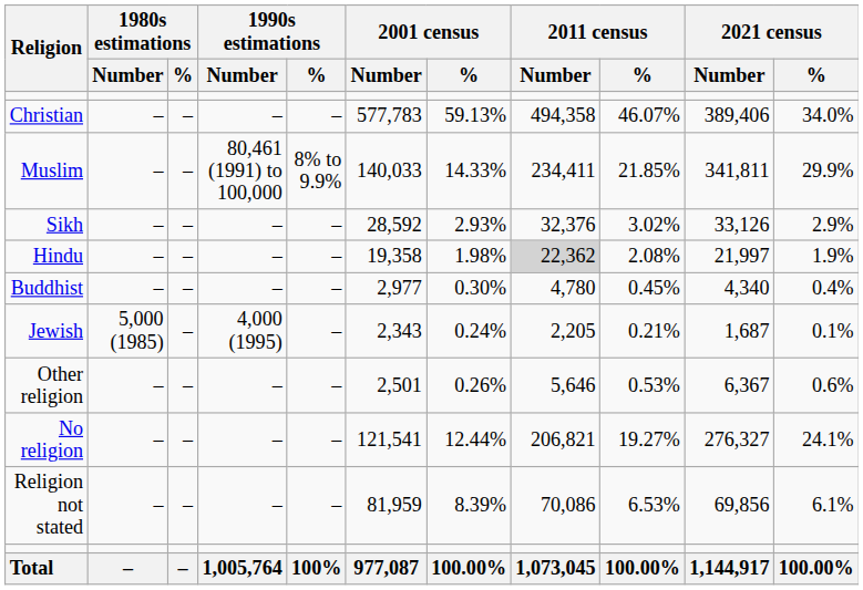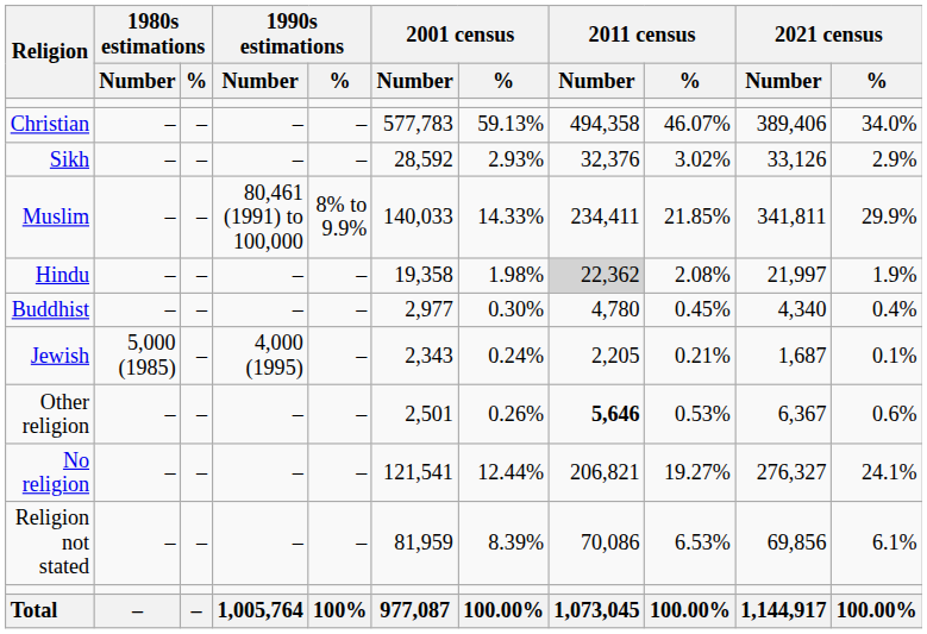rows swapped: Muslim <-> Sikh
Other religion | 2011 census / Number: normal -> bold
